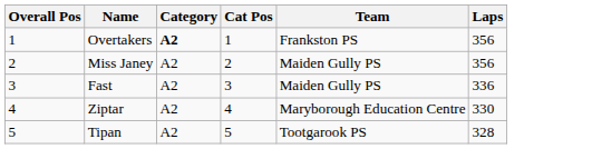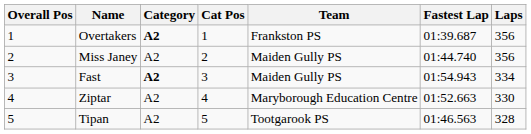+ column: Fastest Lap | 01:39.687 | 01:44.740 | 01:54.943 | 01:52.663 | 01:46.563
Fast | Category: normal -> bold
Fast | Laps: 336 -> 334
